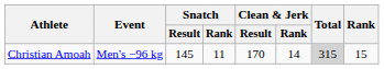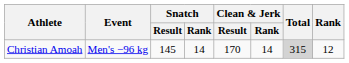Christian Amoah | Snatch / Rank: 11 -> 14
Christian Amoah | Rank: 15 -> 12
